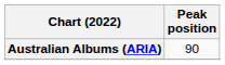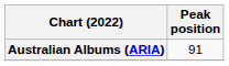Australian Albums (ARIA) | Peak position: 90 -> 91
